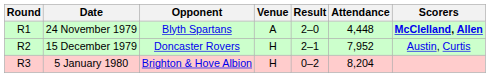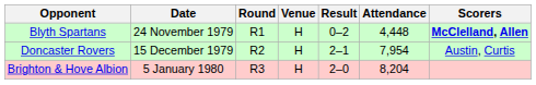columns swapped: Round <-> Opponent
24 November 1979 | Venue: A -> H
24 November 1979 | Result: 2–0 -> 0–2
15 December 1979 | Attendance: 7,952 -> 7,954
5 January 1980 | Result: 0–2 -> 2–0
